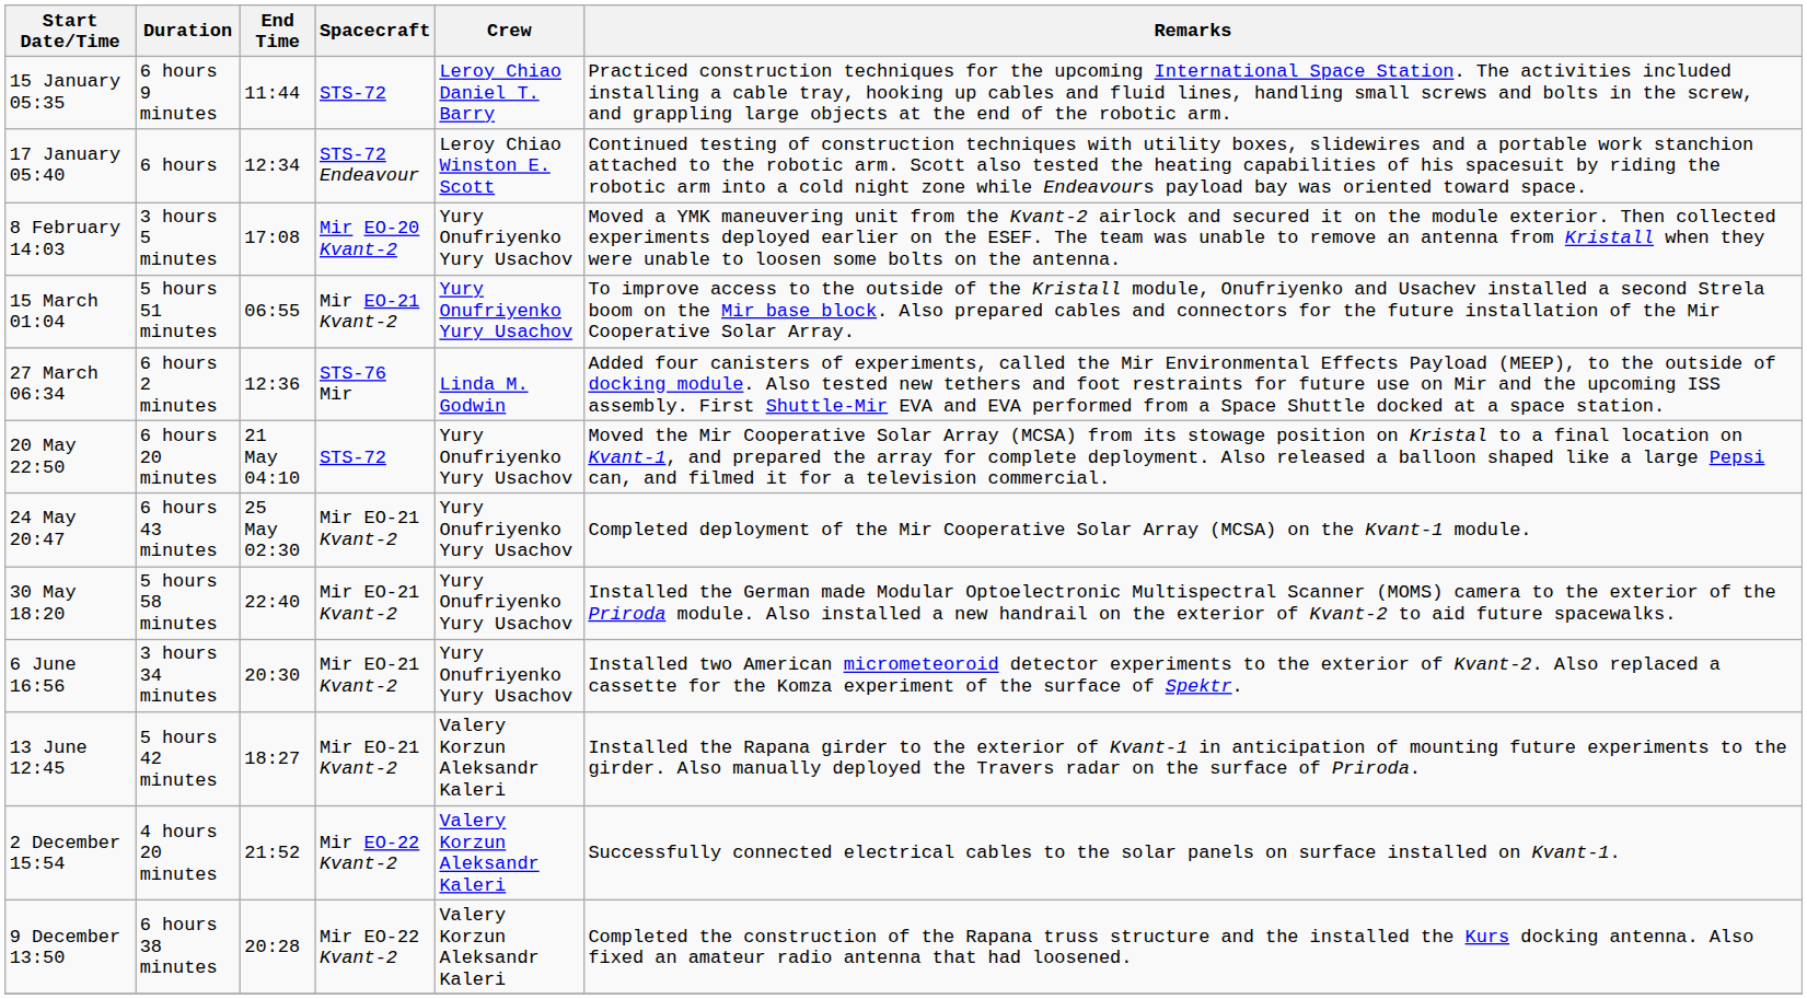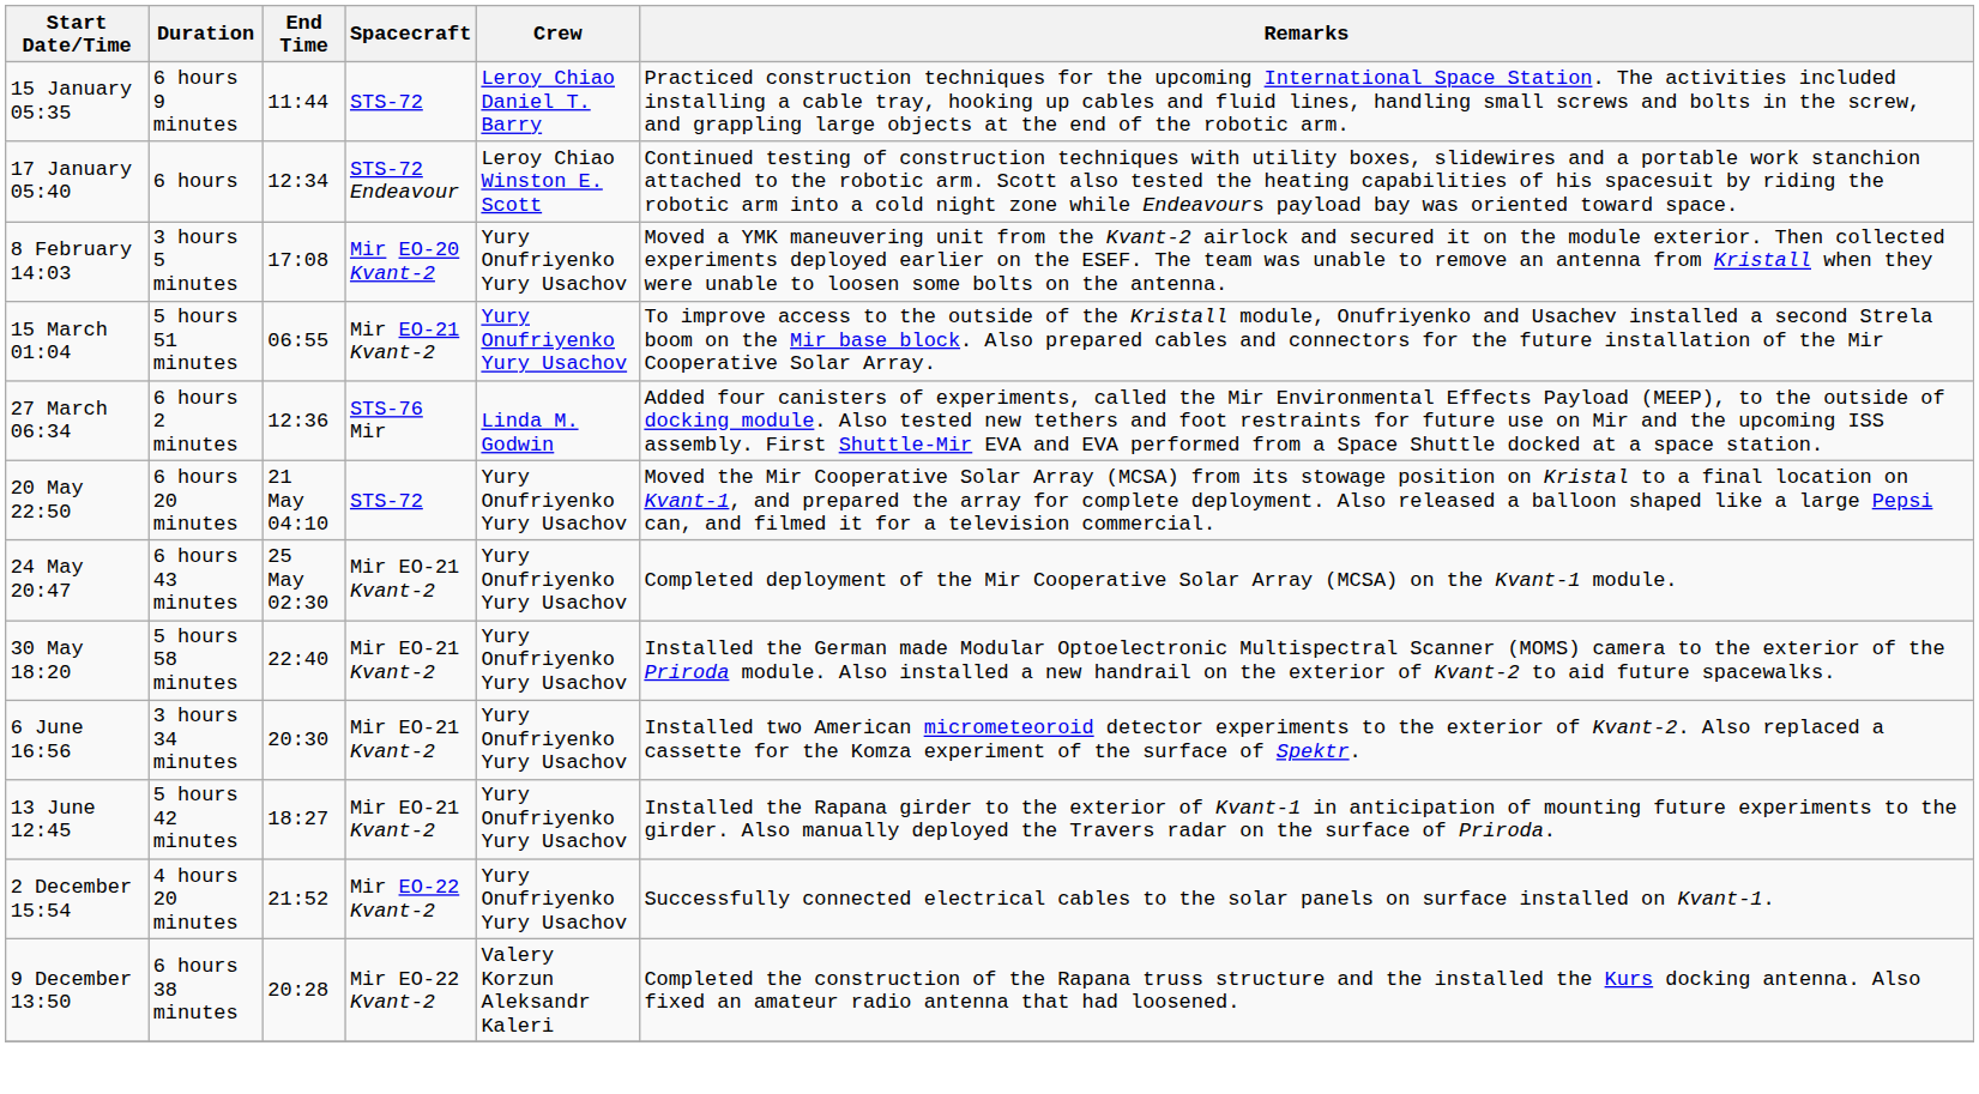13 June 12:45 | Crew: Valery Korzun Aleksandr Kaleri -> Yury Onufriyenko Yury Usachov
2 December 15:54 | Crew: Valery Korzun Aleksandr Kaleri -> Yury Onufriyenko Yury Usachov
